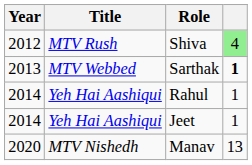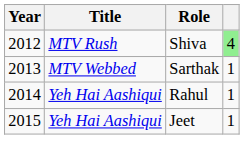Sarthak | column 4: bold -> normal
Jeet | Year: 2014 -> 2015
- row: 2020 | MTV Nishedh | Manav | 13
